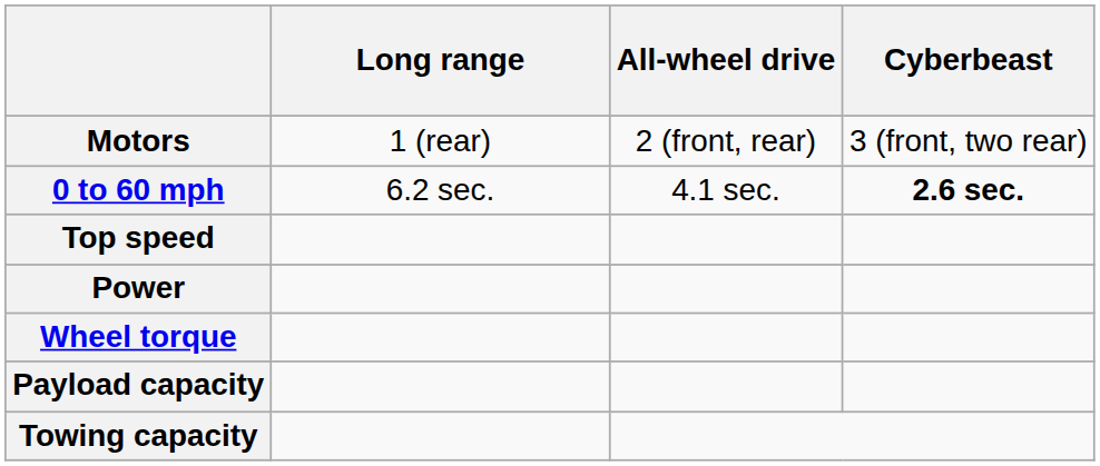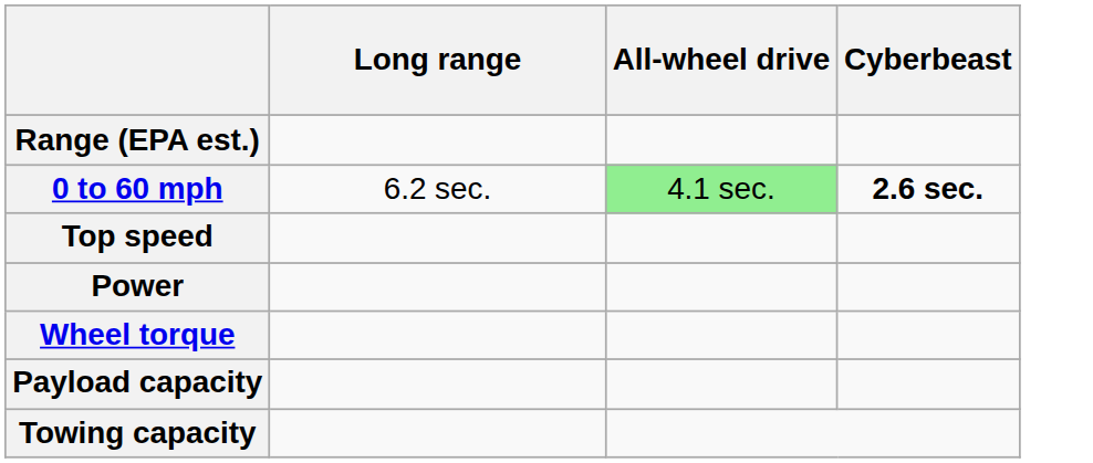- row: Motors | 1 (rear) | 2 (front, rear) | 3 (front, two rear)
+ row: Range (EPA est.)
0 to 60 mph | All-wheel drive: no background -> lightgreen background
